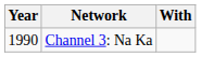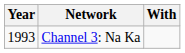Channel 3: Na Ka | Year: 1990 -> 1993
